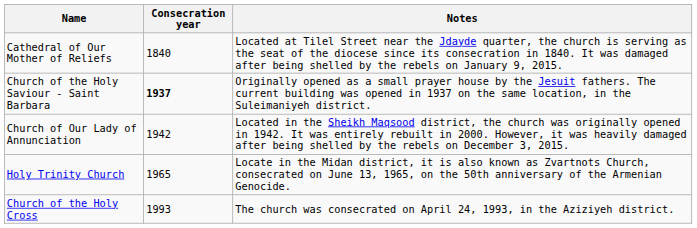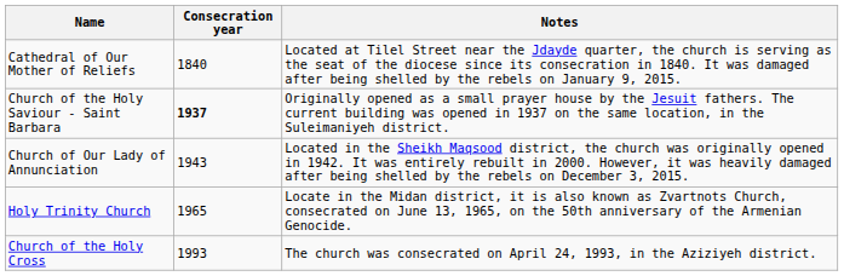Church of Our Lady of Annunciation | Consecration year: 1942 -> 1943
